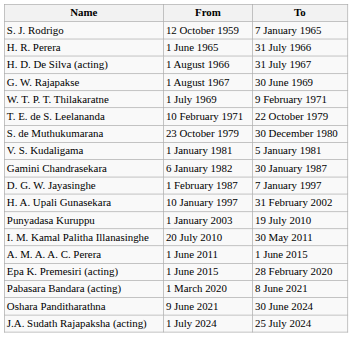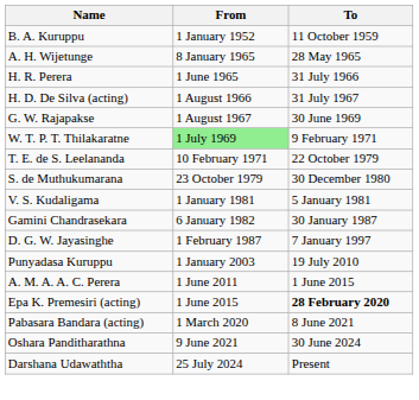+ row: B. A. Kuruppu | 1 January 1952 | 11 October 1959
- row: S. J. Rodrigo | 12 October 1959 | 7 January 1965
+ row: A. H. Wijetunge | 8 January 1965 | 28 May 1965
W. T. P. T. Thilakaratne | From: no background -> lightgreen background
- row: H. A. Upali Gunasekara | 10 January 1997 | 31 February 2002
- row: I. M. Kamal Palitha Illanasinghe | 20 July 2010 | 30 May 2011
Epa K. Premesiri (acting) | To: normal -> bold
- row: J.A. Sudath Rajapaksha (acting) | 1 July 2024 | 25 July 2024
+ row: Darshana Udawaththa | 25 July 2024 | Present
